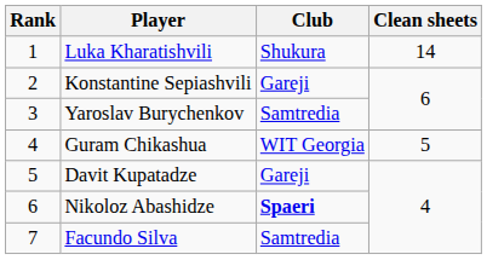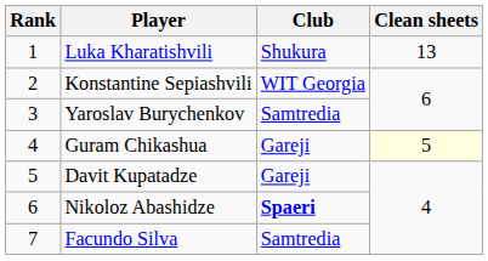Luka Kharatishvili | Clean sheets: 14 -> 13
Konstantine Sepiashvili | Club: Gareji -> WIT Georgia
Guram Chikashua | Club: WIT Georgia -> Gareji
Guram Chikashua | Clean sheets: no background -> lightyellow background
